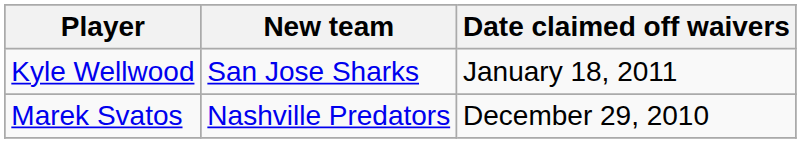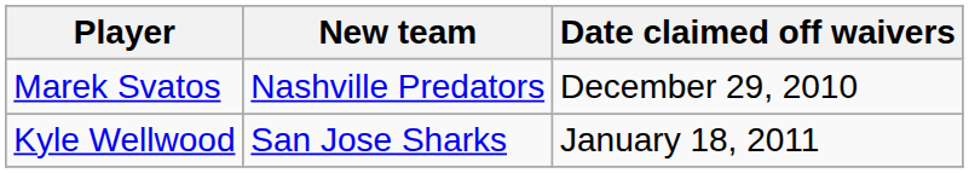rows swapped: Marek Svatos <-> Kyle Wellwood
